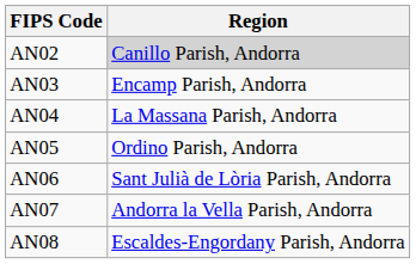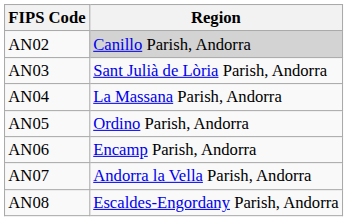AN03 | Region: Encamp Parish, Andorra -> Sant Julià de Lòria Parish, Andorra
AN06 | Region: Sant Julià de Lòria Parish, Andorra -> Encamp Parish, Andorra
